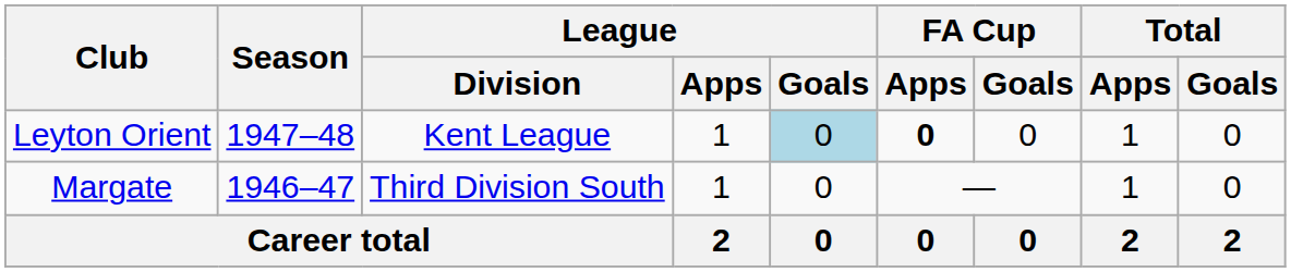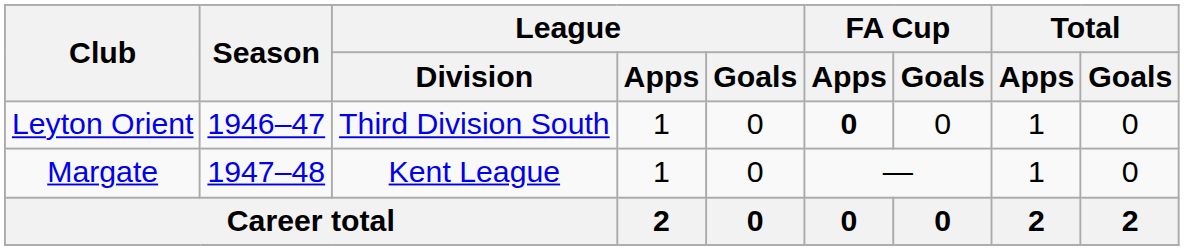Leyton Orient | Season: 1947–48 -> 1946–47
Leyton Orient | League / Division: Kent League -> Third Division South
Leyton Orient | League / Goals: lightblue background -> no background
Margate | Season: 1946–47 -> 1947–48
Margate | League / Division: Third Division South -> Kent League
